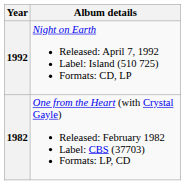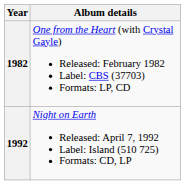rows swapped: 1982 <-> 1992
